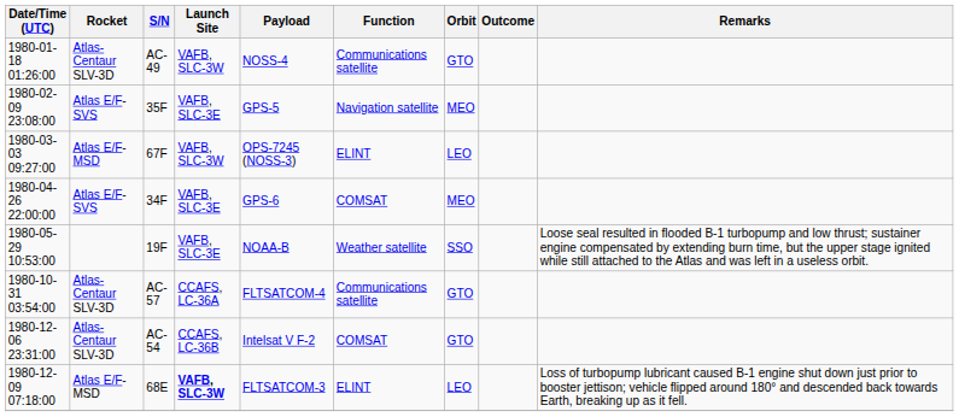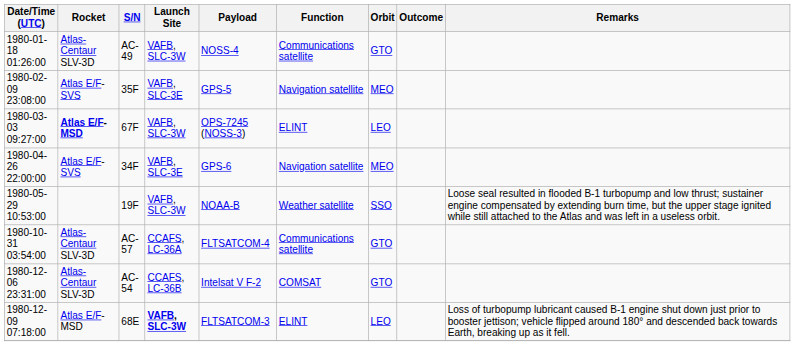1980-03-03 09:27:00 | Rocket: normal -> bold
1980-04-26 22:00:00 | Function: COMSAT -> Navigation satellite
1980-05-29 10:53:00 | Launch Site: VAFB, SLC-3E -> VAFB, SLC-3W
